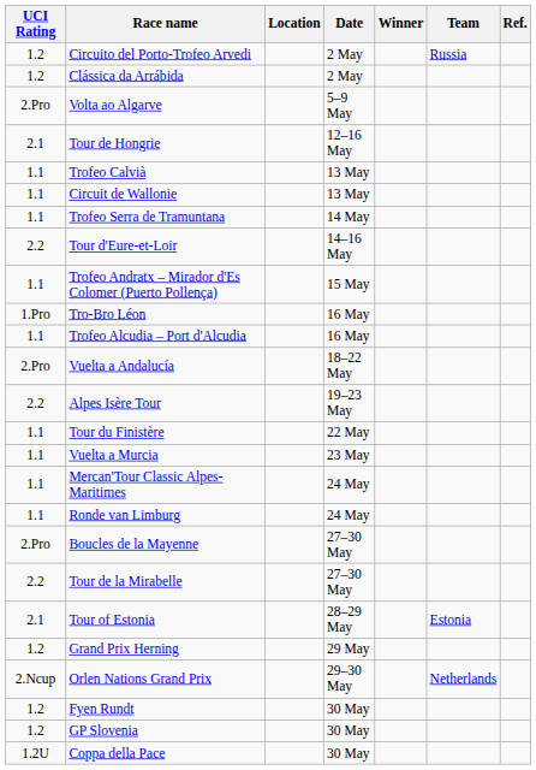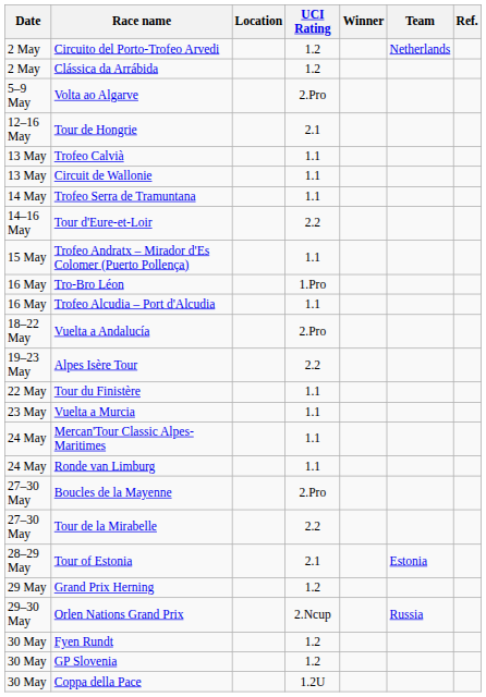columns swapped: Date <-> UCI Rating
Circuito del Porto-Trofeo Arvedi | Team: Russia -> Netherlands
Orlen Nations Grand Prix | Team: Netherlands -> Russia
